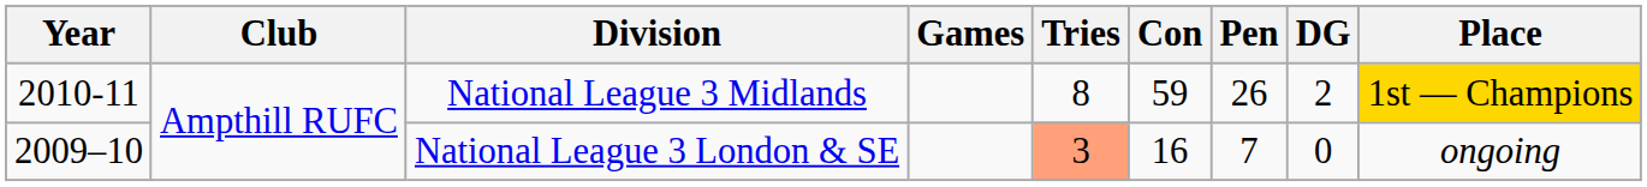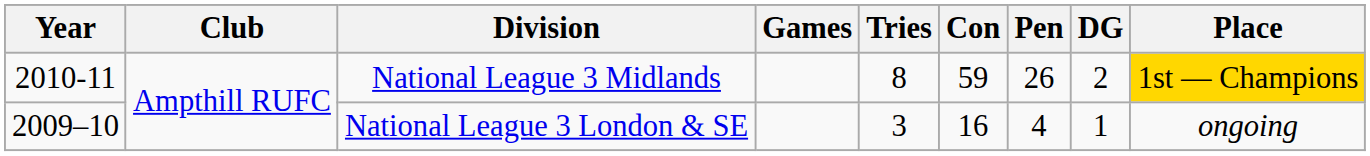National League 3 London & SE | Tries: lightsalmon background -> no background
National League 3 London & SE | Pen: 7 -> 4
National League 3 London & SE | DG: 0 -> 1
